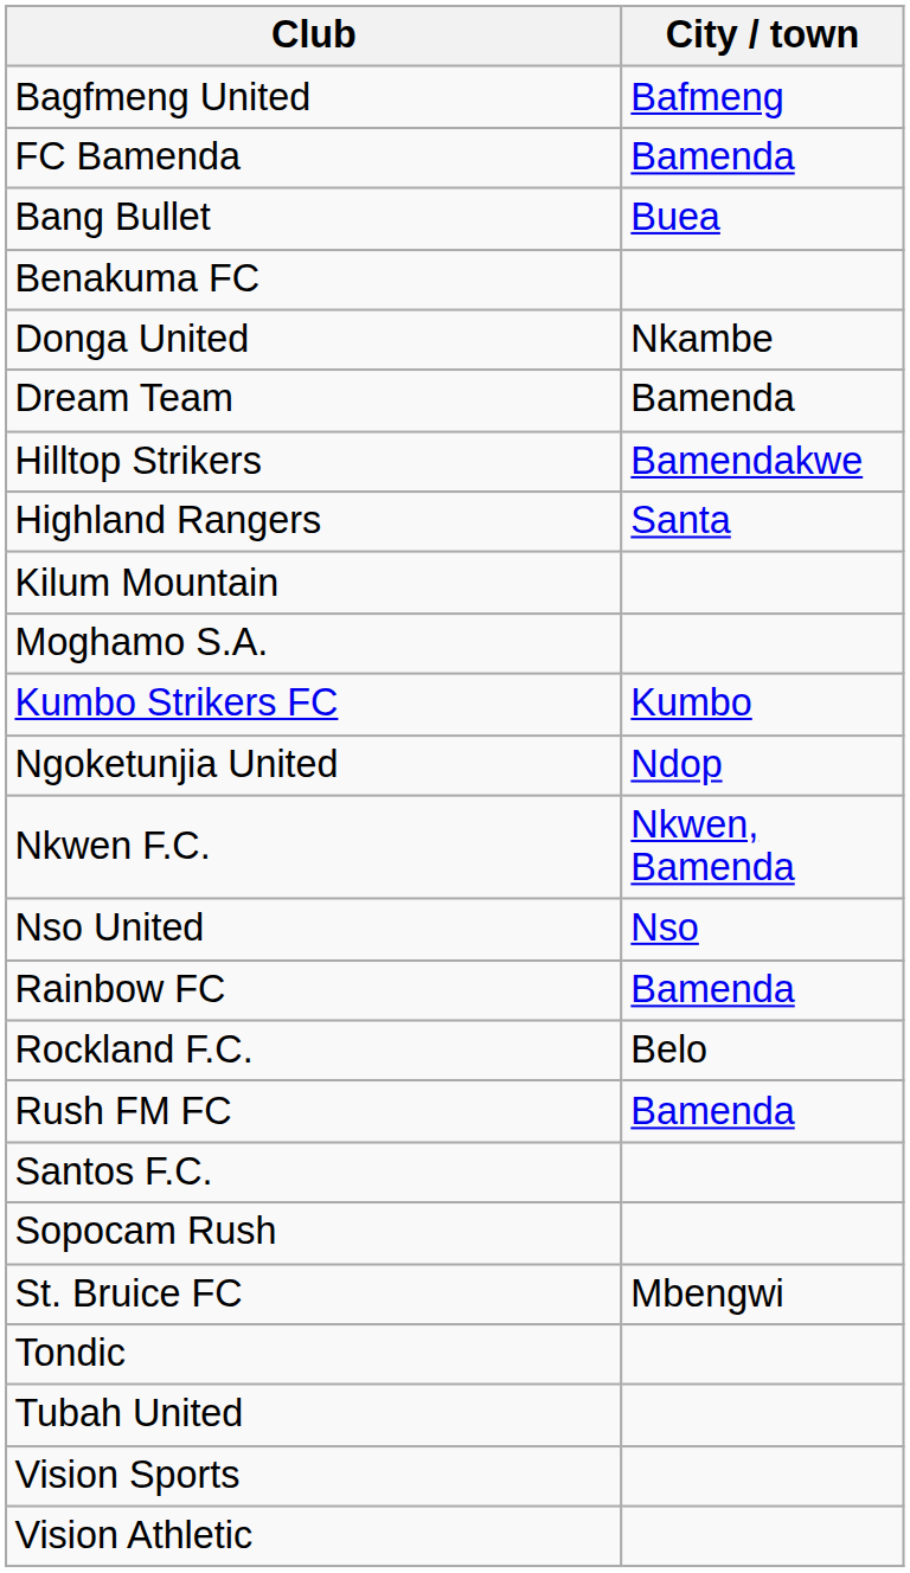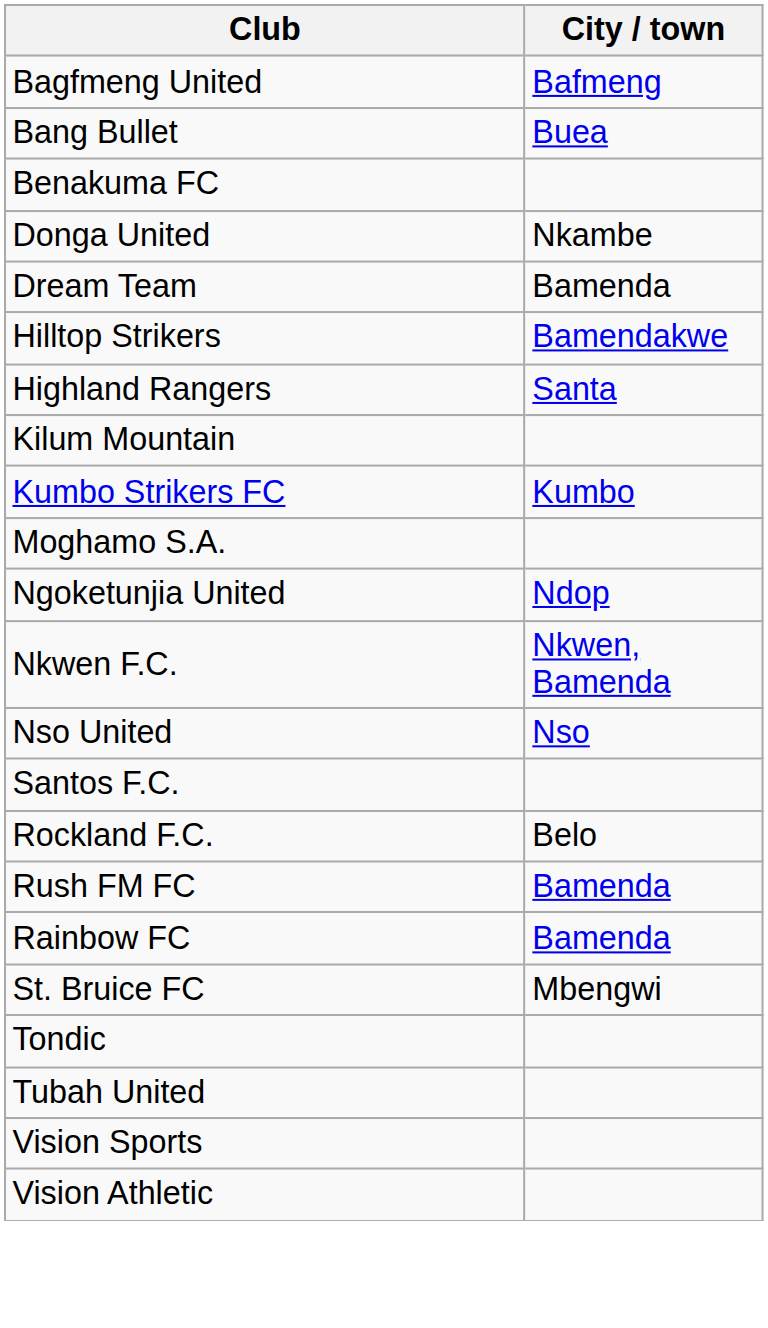- row: FC Bamenda | Bamenda
rows swapped: Kumbo Strikers FC <-> Moghamo S.A.
rows swapped: Rainbow FC <-> Santos F.C.
- row: Sopocam Rush
